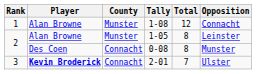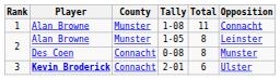1-08 | Total: 12 -> 11
2-01 | Total: 7 -> 6
